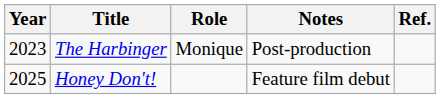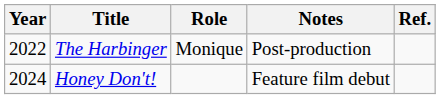The Harbinger | Year: 2023 -> 2022
Honey Don't! | Year: 2025 -> 2024
